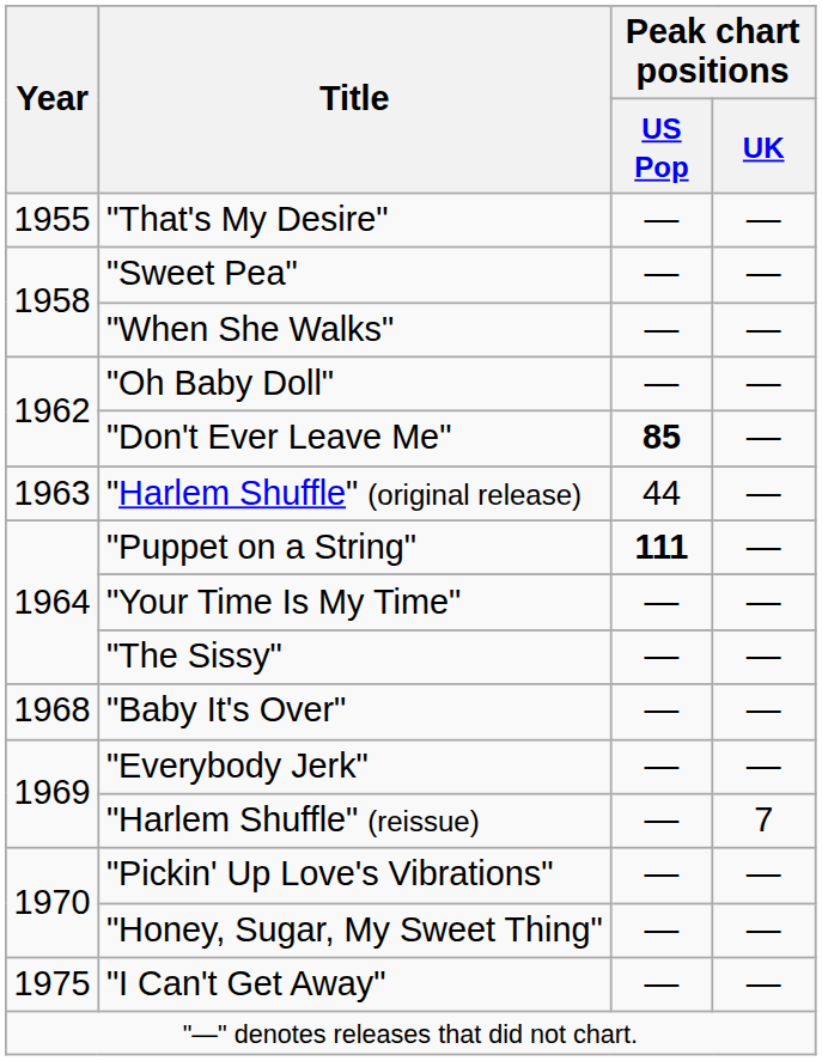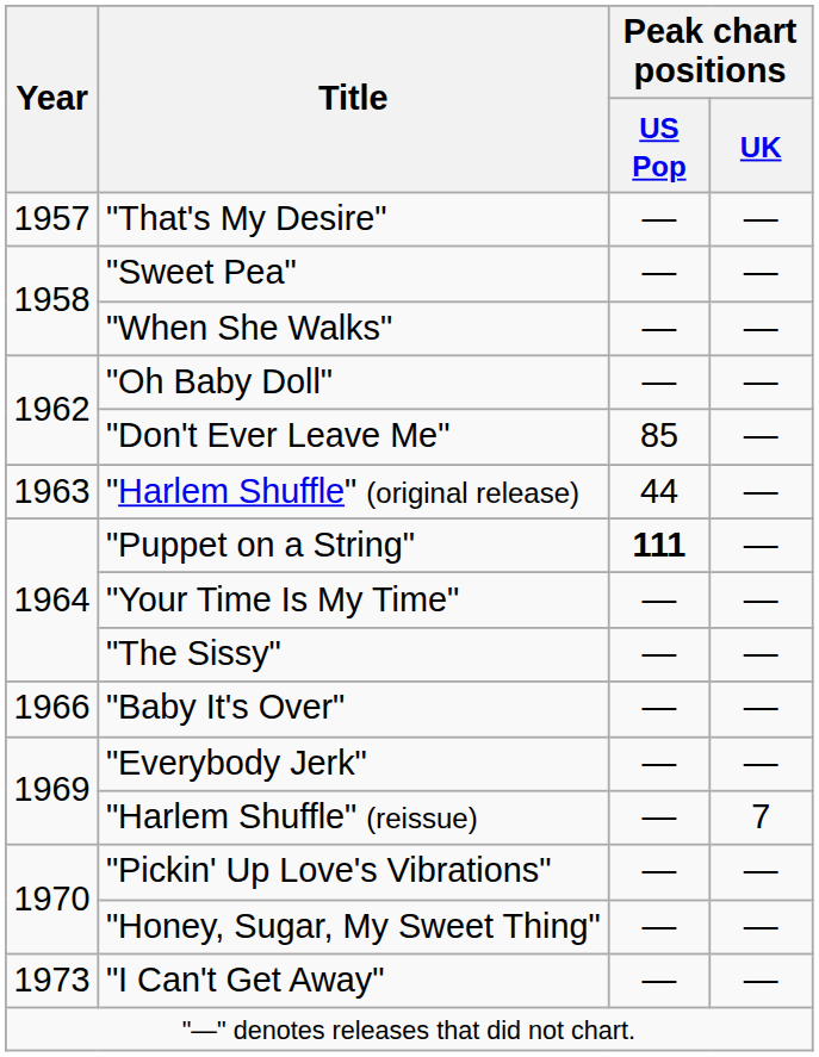"That's My Desire" | Year: 1955 -> 1957
"Don't Ever Leave Me" | Peak chart positions / US Pop: bold -> normal
"Baby It's Over" | Year: 1968 -> 1966
"I Can't Get Away" | Year: 1975 -> 1973
